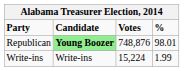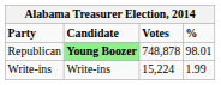Republican | Votes: 748,876 -> 748,878
